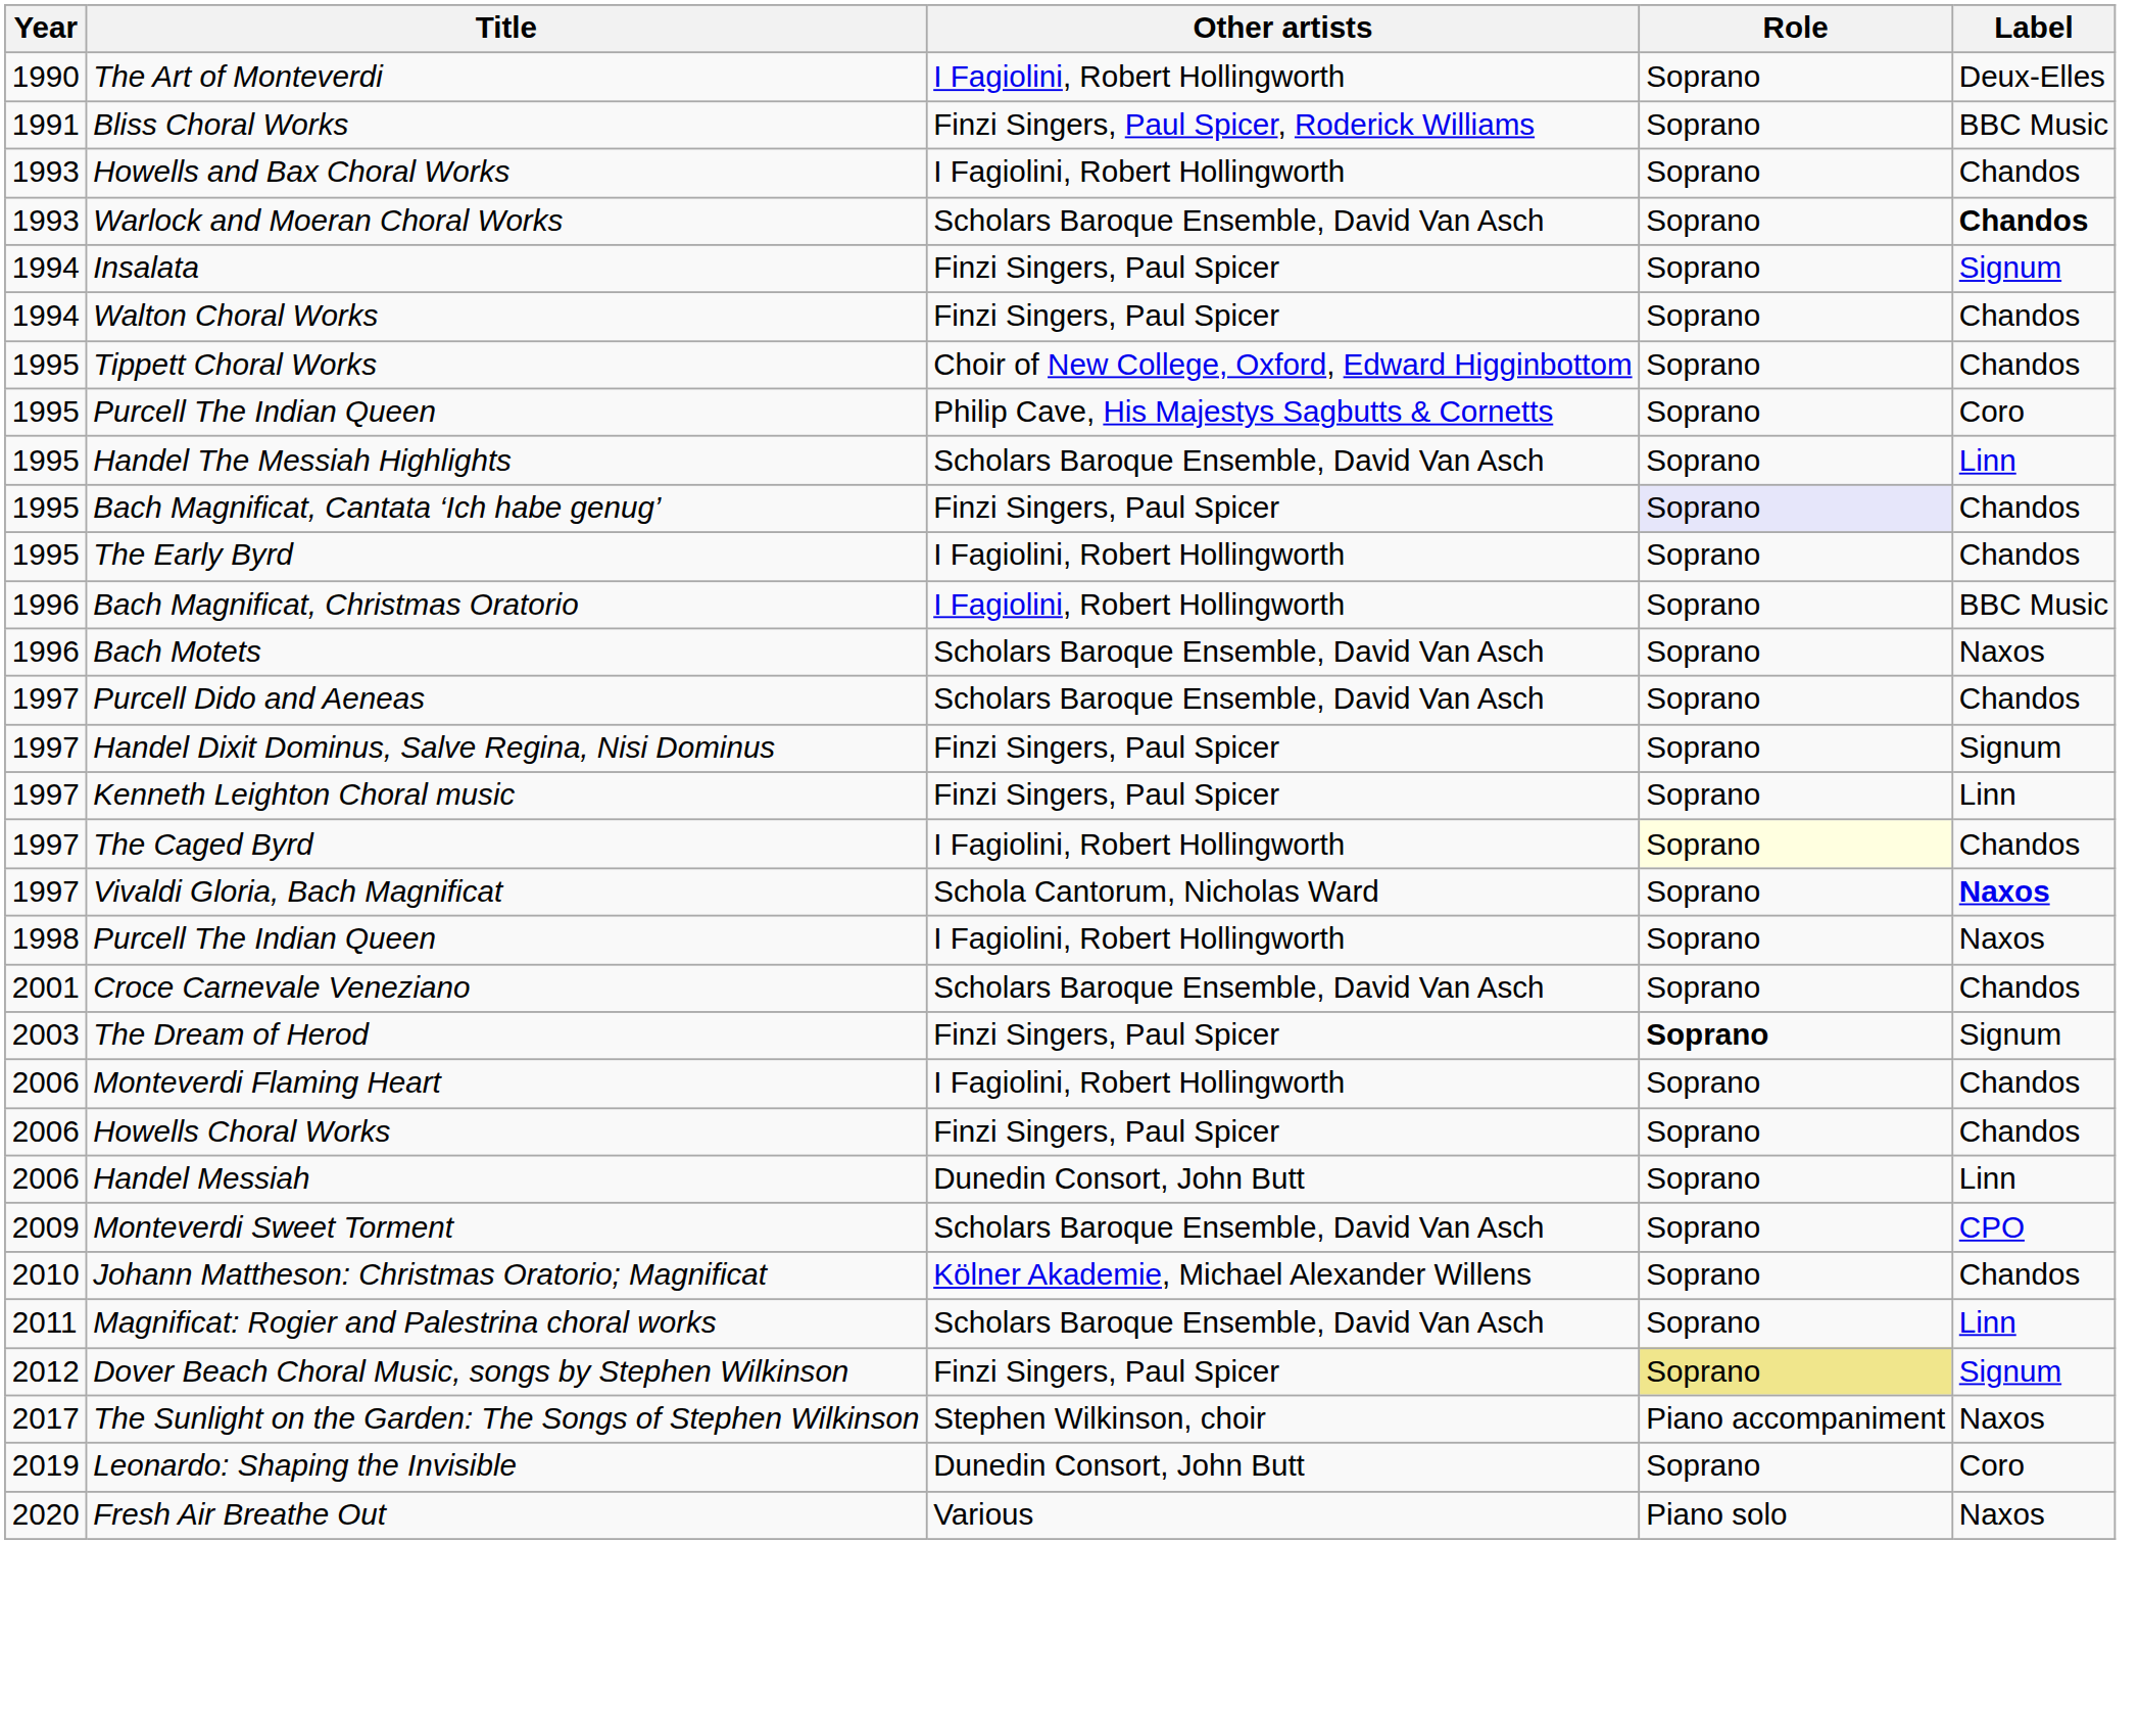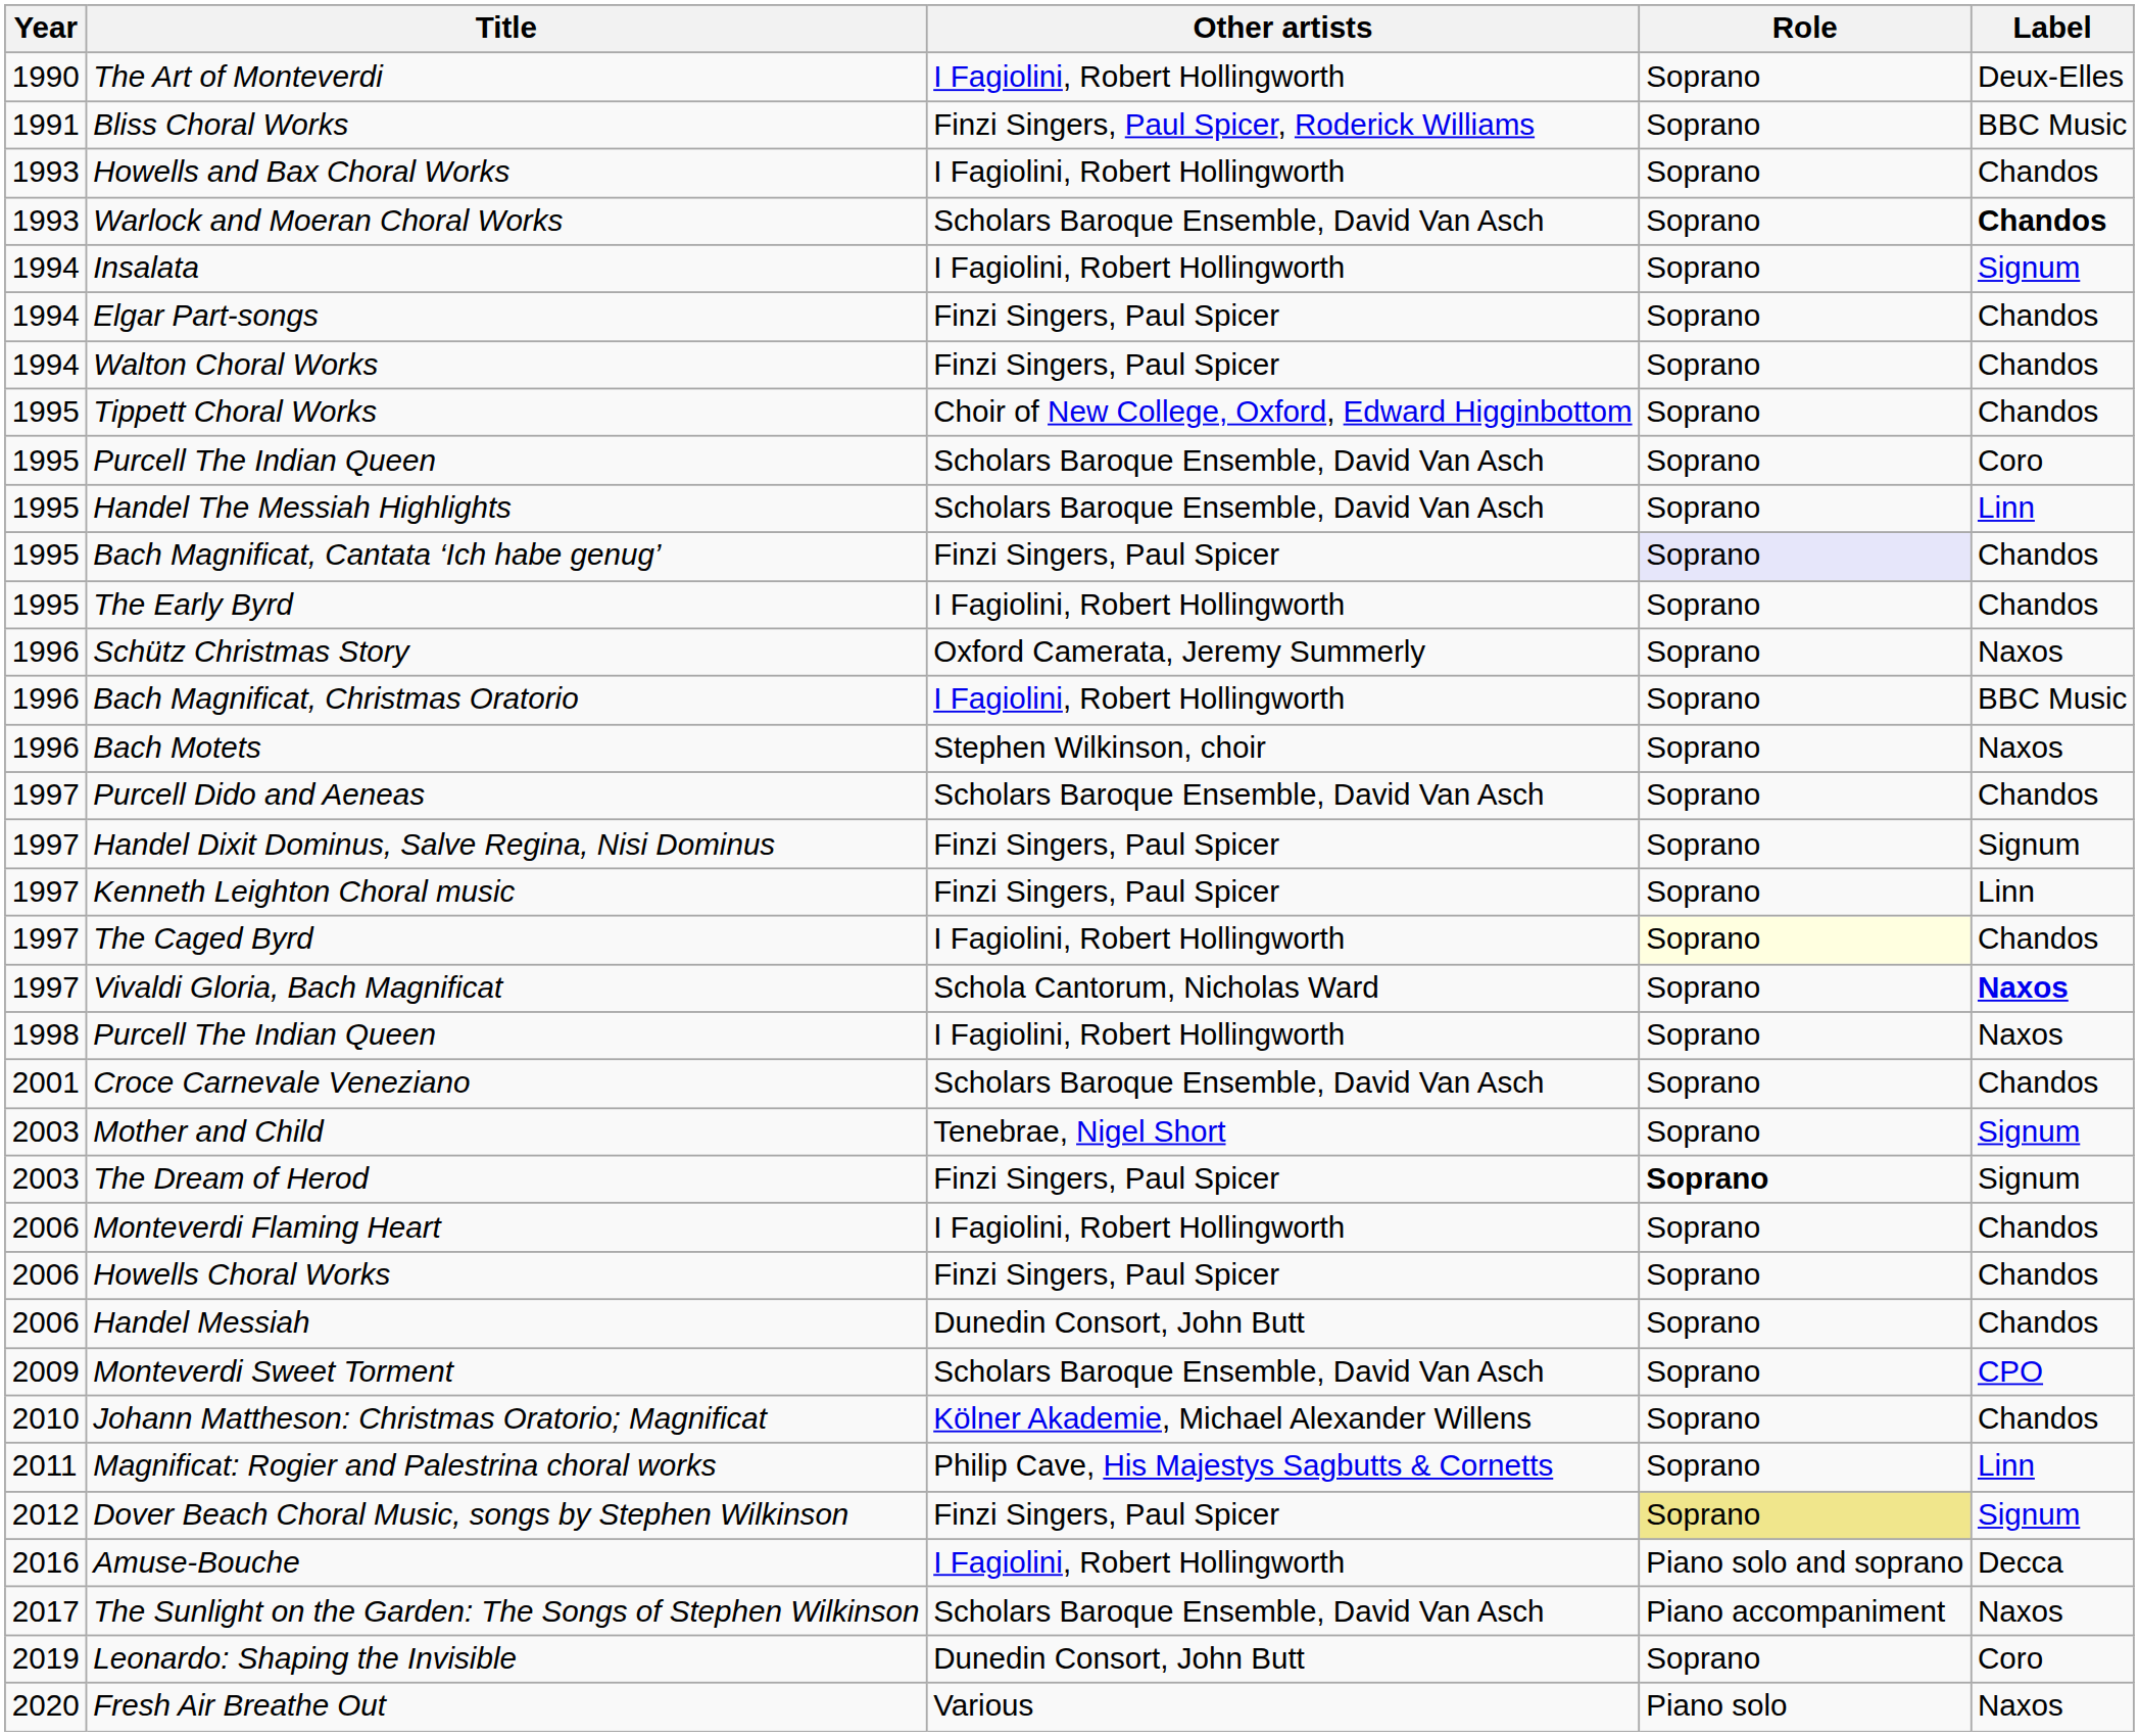Insalata | Other artists: Finzi Singers, Paul Spicer -> I Fagiolini, Robert Hollingworth
+ row: 1994 | Elgar Part-songs | Finzi Singers, Paul Spicer | Soprano | Chandos
1995 / Purcell The Indian Queen | Other artists: Philip Cave, His Majestys Sagbutts & Cornetts -> Scholars Baroque Ensemble, David Van Asch
+ row: 1996 | Schütz Christmas Story | Oxford Camerata, Jeremy Summerly | Soprano | Naxos
Bach Motets | Other artists: Scholars Baroque Ensemble, David Van Asch -> Stephen Wilkinson, choir
+ row: 2003 | Mother and Child | Tenebrae, Nigel Short | Soprano | Signum
Handel Messiah | Label: Linn -> Chandos
Magnificat: Rogier and Palestrina choral works | Other artists: Scholars Baroque Ensemble, David Van Asch -> Philip Cave, His Majestys Sagbutts & Cornetts
+ row: 2016 | Amuse-Bouche | I Fagiolini, Robert Hollingworth | Piano solo and soprano | Decca
The Sunlight on the Garden: The Songs of Stephen Wilkinson | Other artists: Stephen Wilkinson, choir -> Scholars Baroque Ensemble, David Van Asch
